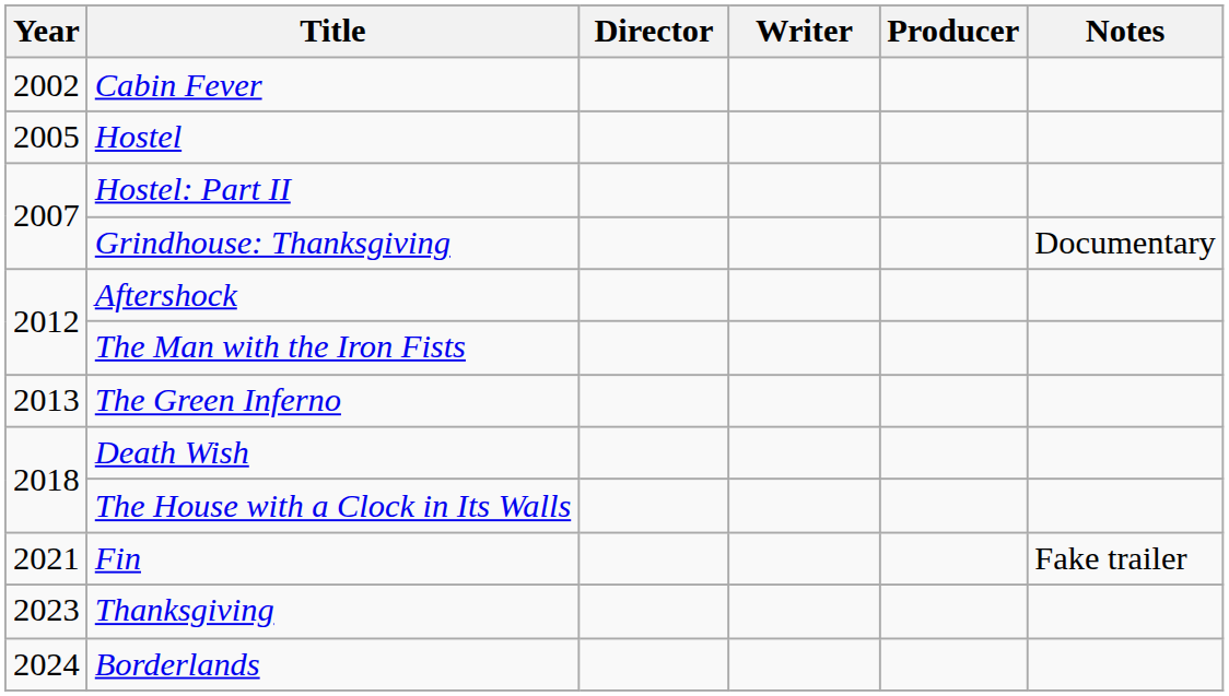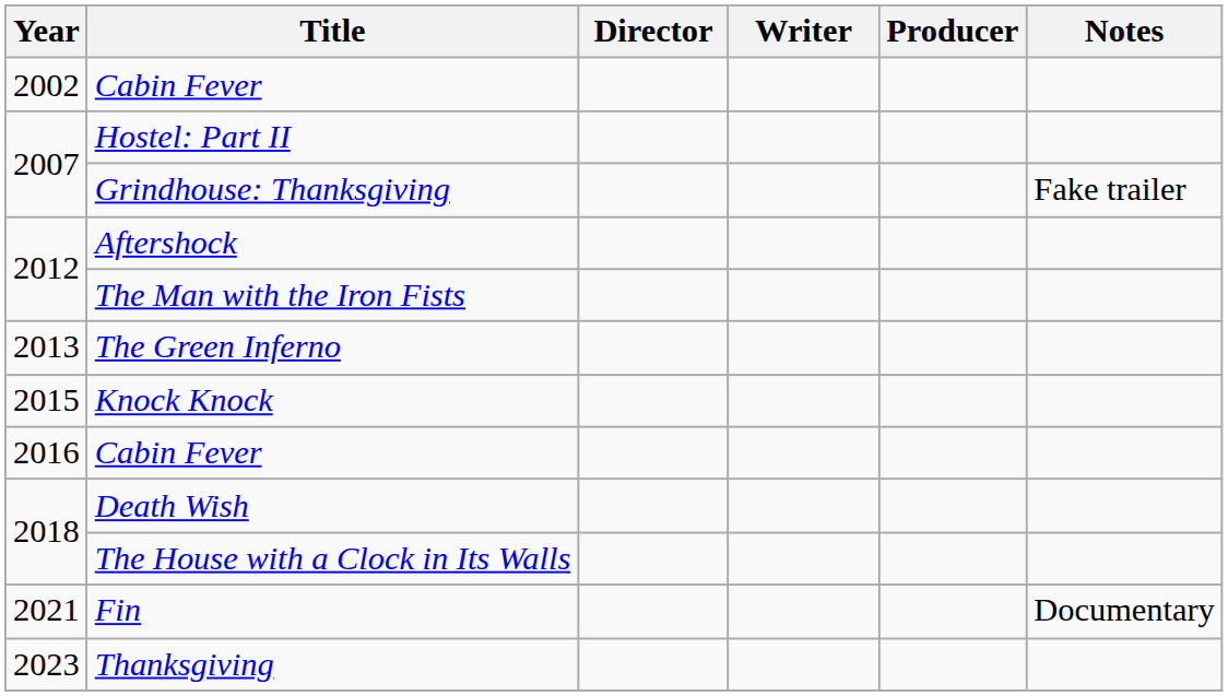- row: 2005 | Hostel
Grindhouse: Thanksgiving | Notes: Documentary -> Fake trailer
+ row: 2015 | Knock Knock
+ row: 2016 | Cabin Fever
Fin | Notes: Fake trailer -> Documentary
- row: 2024 | Borderlands
